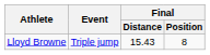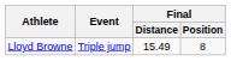Lloyd Browne | Final / Distance: 15.43 -> 15.49
